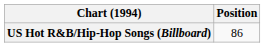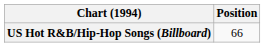US Hot R&B/Hip-Hop Songs (Billboard) | Position: 86 -> 66
